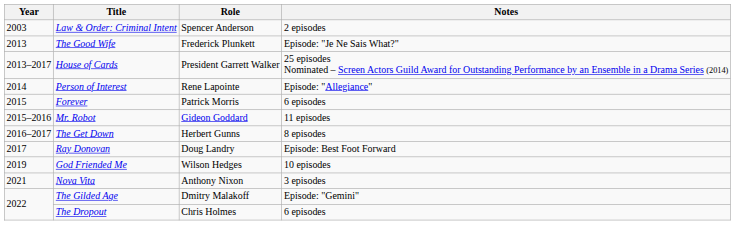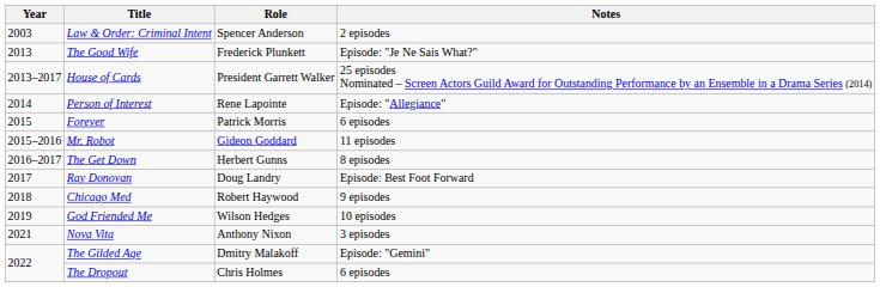+ row: 2018 | Chicago Med | Robert Haywood | 9 episodes
